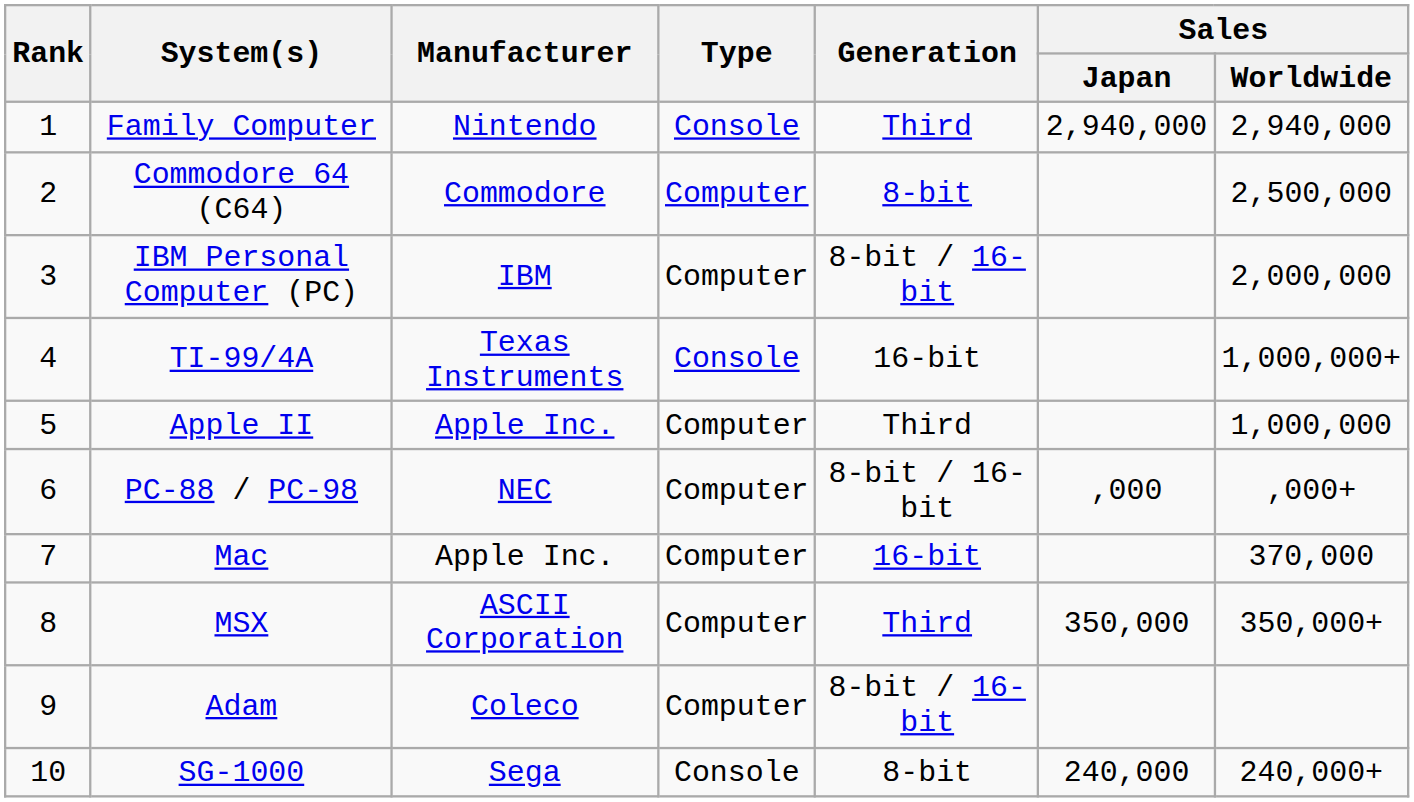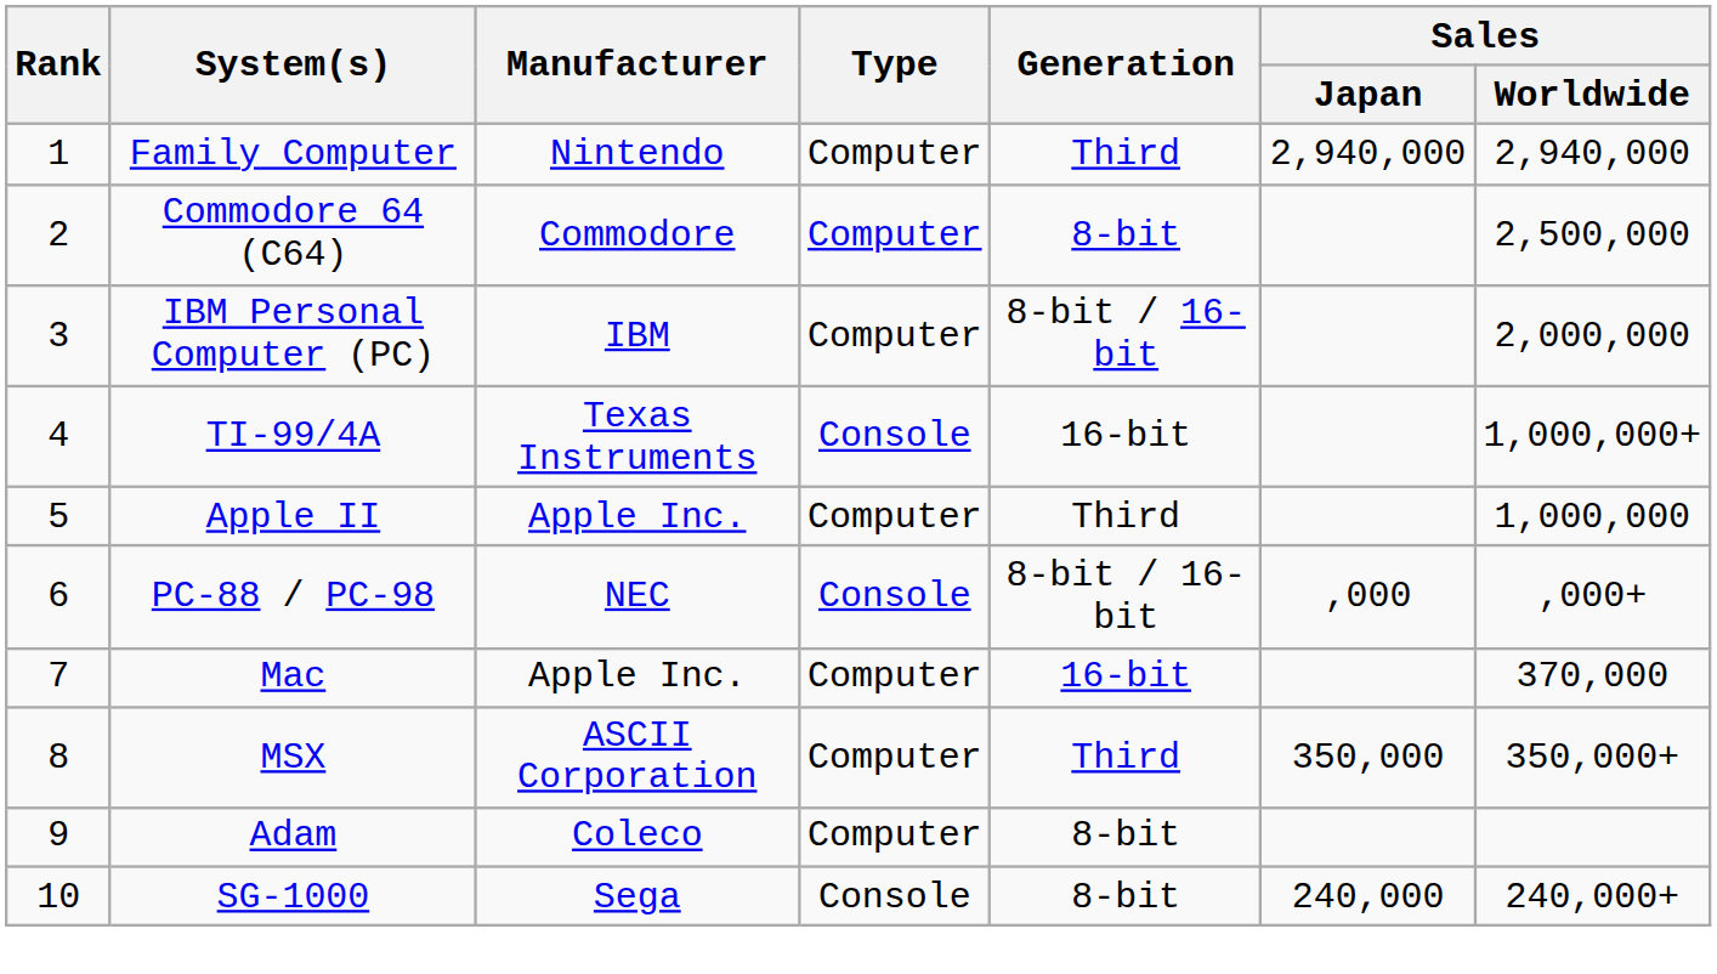Family Computer | Type: Console -> Computer
PC-88 / PC-98 | Type: Computer -> Console
Adam | Generation: 8-bit / 16-bit -> 8-bit
